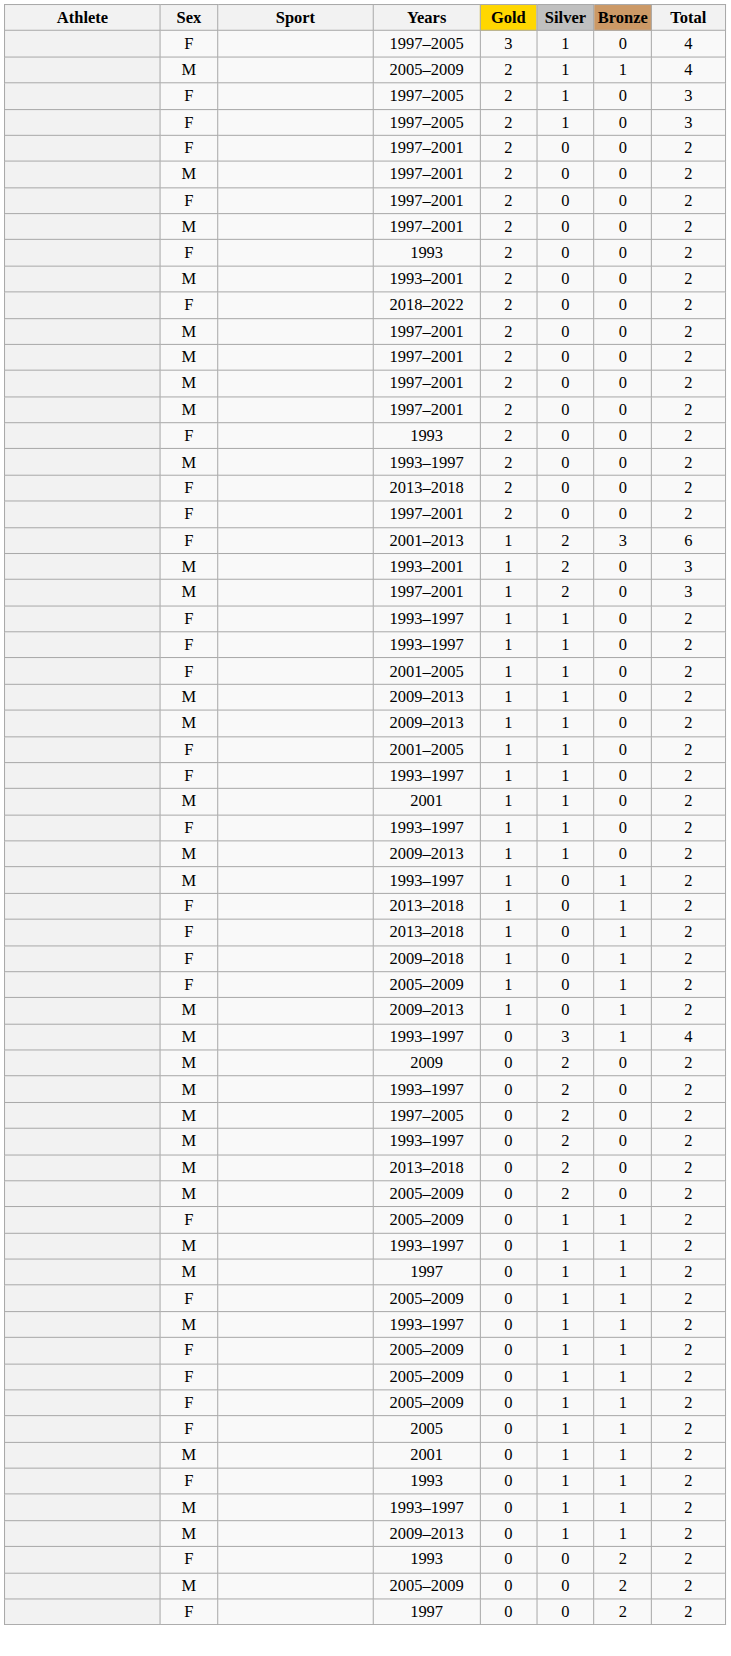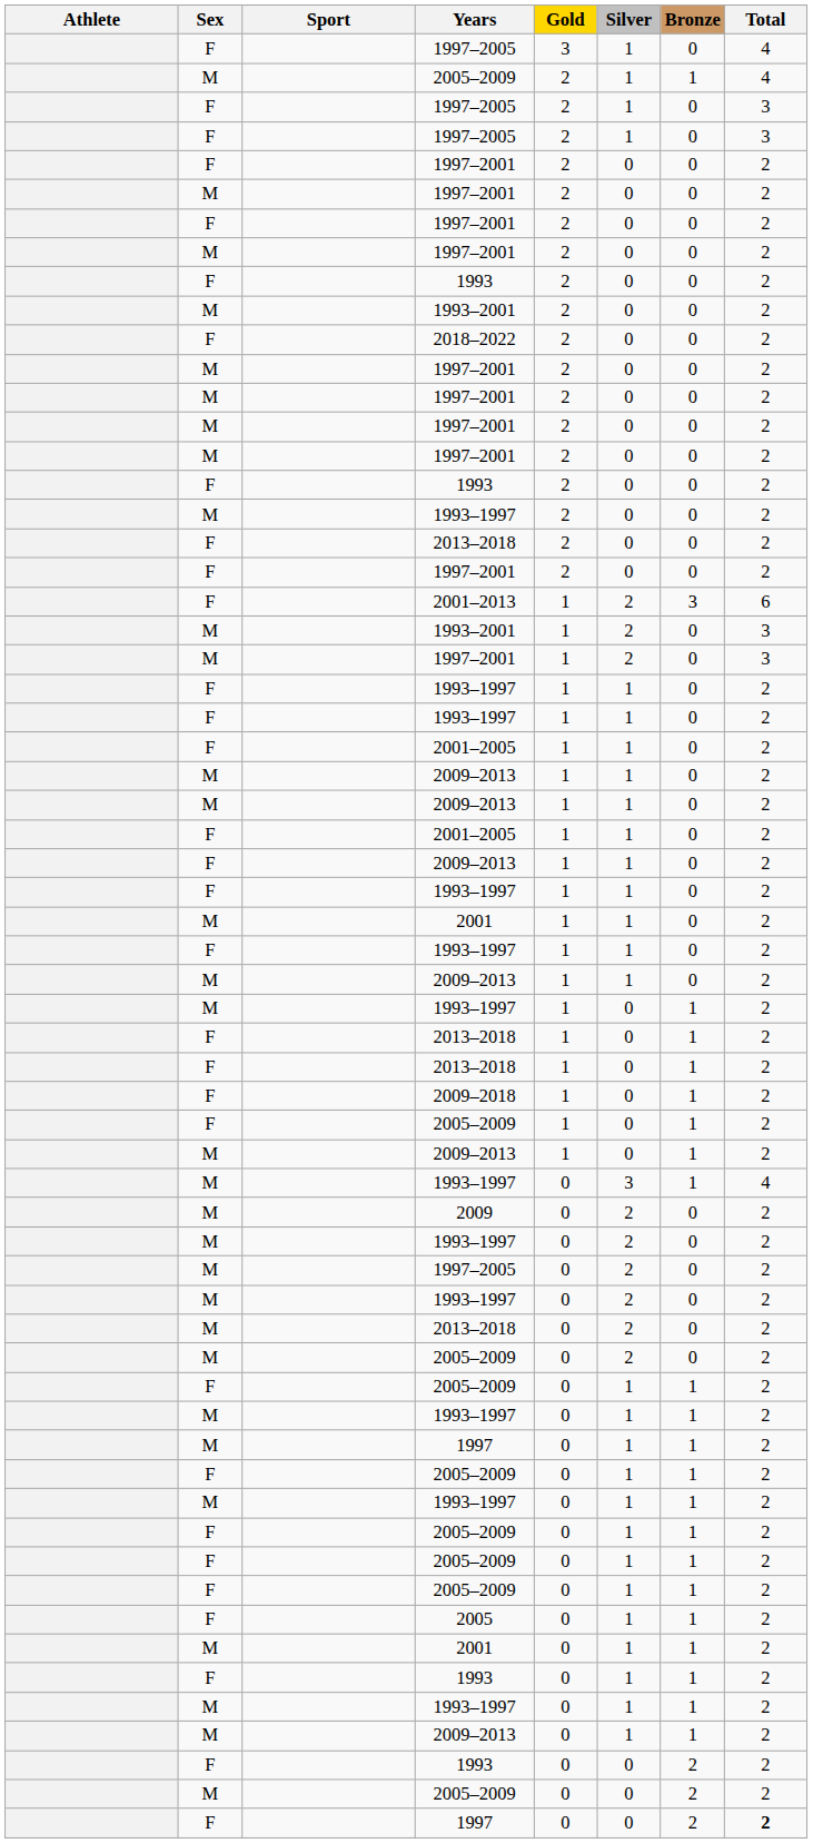+ row: F | 2009–2013 | 1 | 1 | 0 | 2
F / 1997 | Total: normal -> bold
